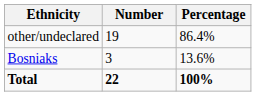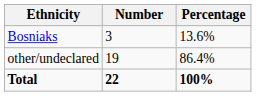rows swapped: Bosniaks <-> other/undeclared
